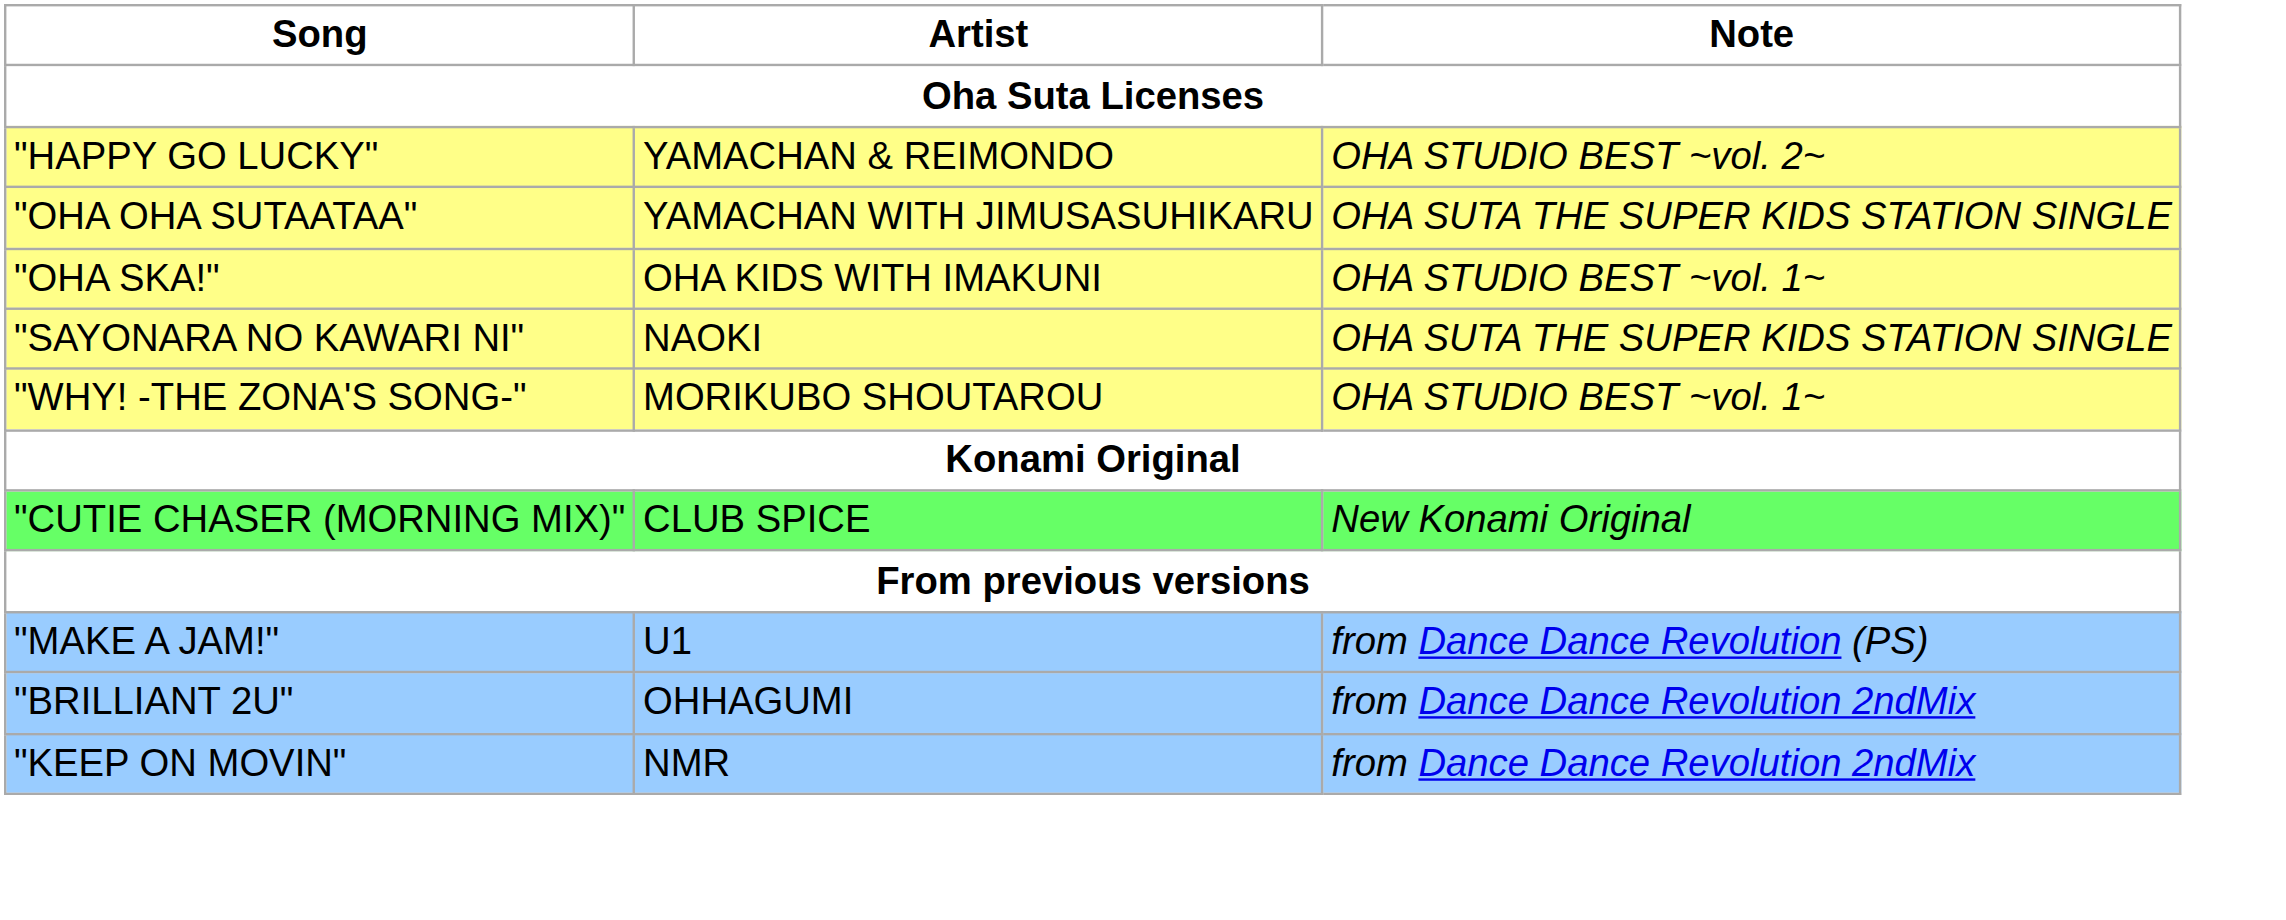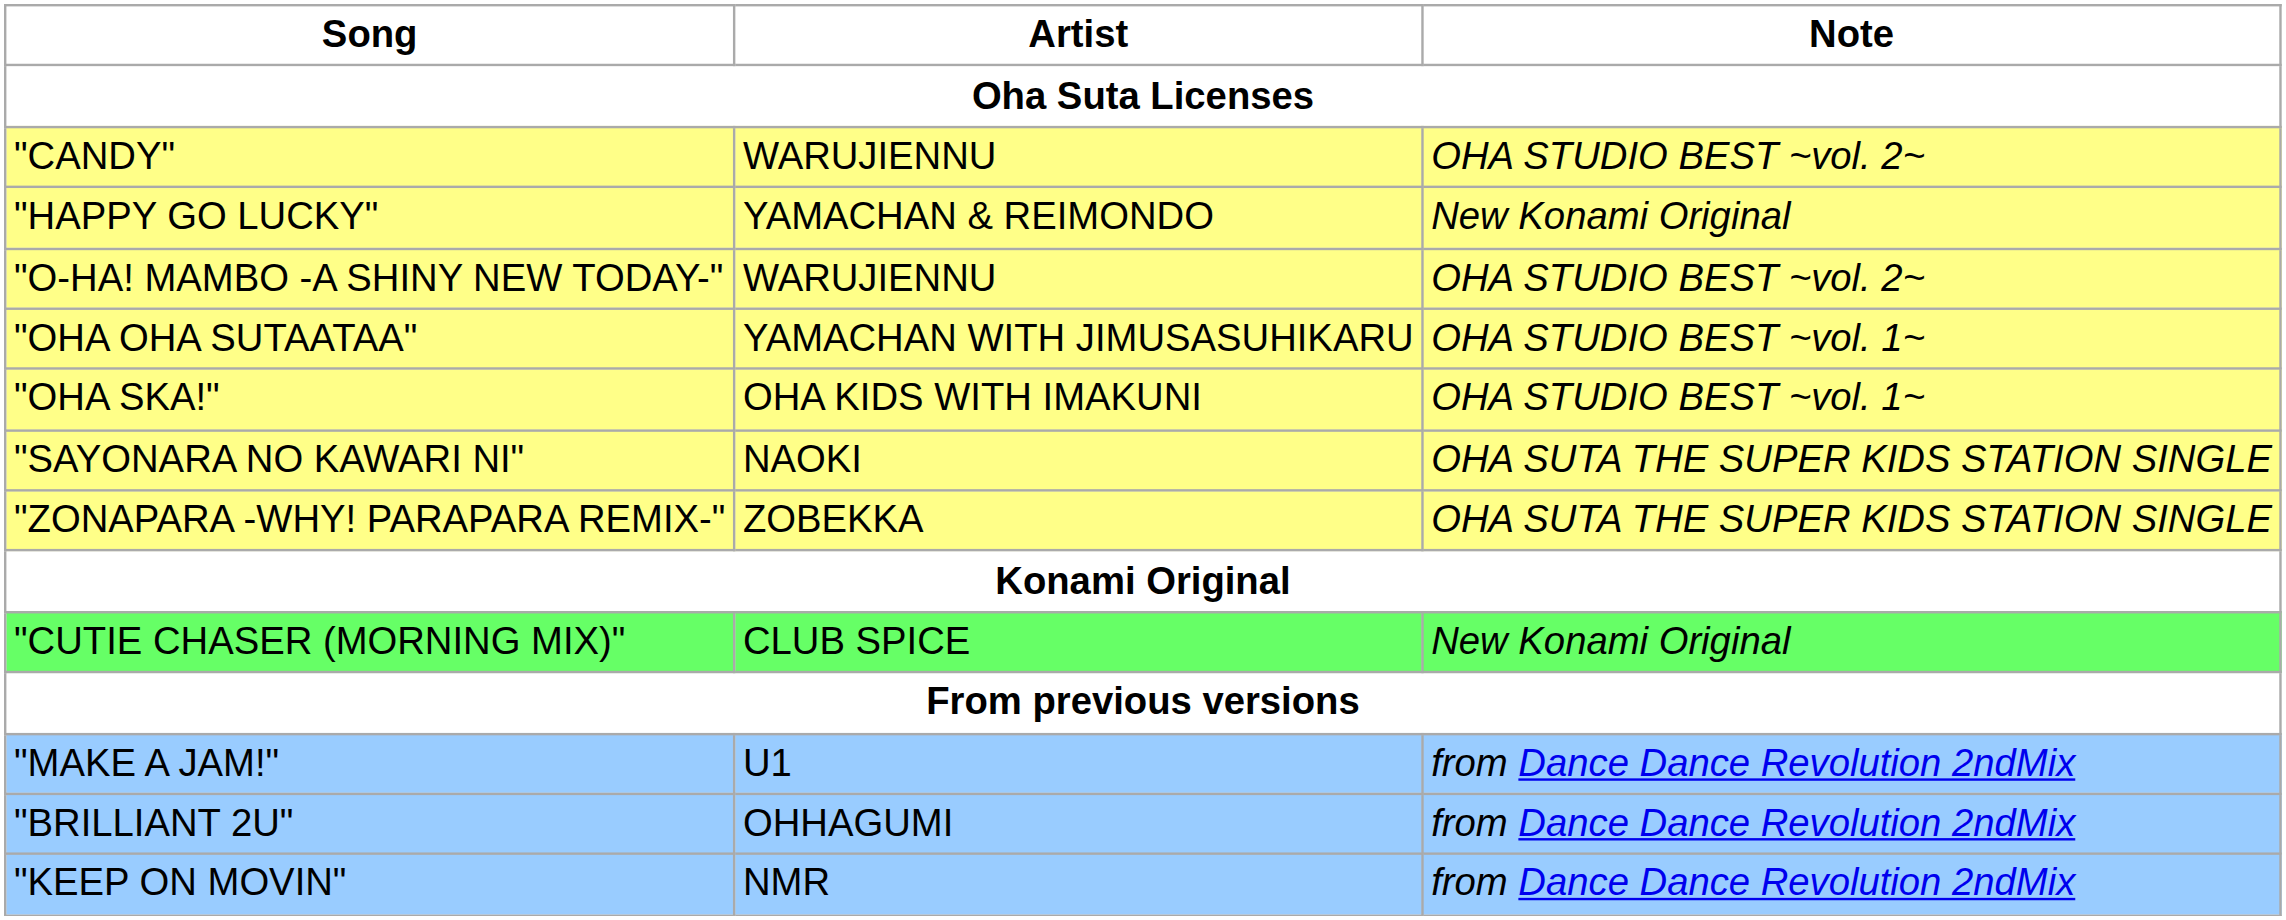+ row: "CANDY" | WARUJIENNU | OHA STUDIO BEST ~vol. 2~
"HAPPY GO LUCKY" | Note: OHA STUDIO BEST ~vol. 2~ -> New Konami Original
+ row: "O-HA! MAMBO -A SHINY NEW TODAY-" | WARUJIENNU | OHA STUDIO BEST ~vol. 2~
"OHA OHA SUTAATAA" | Note: OHA SUTA THE SUPER KIDS STATION SINGLE -> OHA STUDIO BEST ~vol. 1~
- row: "WHY! -THE ZONA'S SONG-" | MORIKUBO SHOUTAROU | OHA STUDIO BEST ~vol. 1~
+ row: "ZONAPARA -WHY! PARAPARA REMIX-" | ZOBEKKA | OHA SUTA THE SUPER KIDS STATION SINGLE
"MAKE A JAM!" | Note: from Dance Dance Revolution (PS) -> from Dance Dance Revolution 2ndMix
